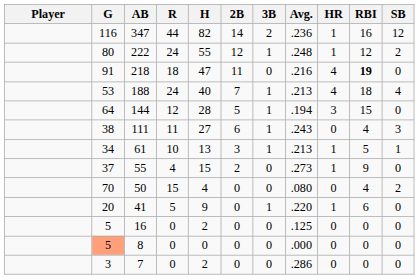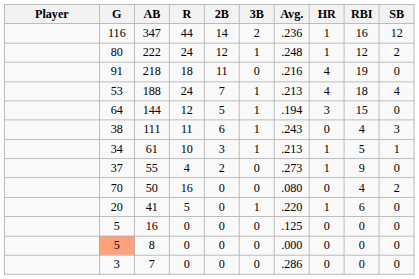- column: H | 82 | 55 | 47 | 40 | 28 | 27 | 13 | 15 | 4 | 9 | 2 | 0 | 2
218 | RBI: bold -> normal
50 | R: 15 -> 16
